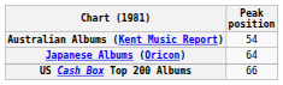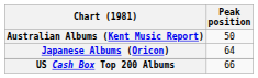Australian Albums (Kent Music Report) | Peak position: 54 -> 50
